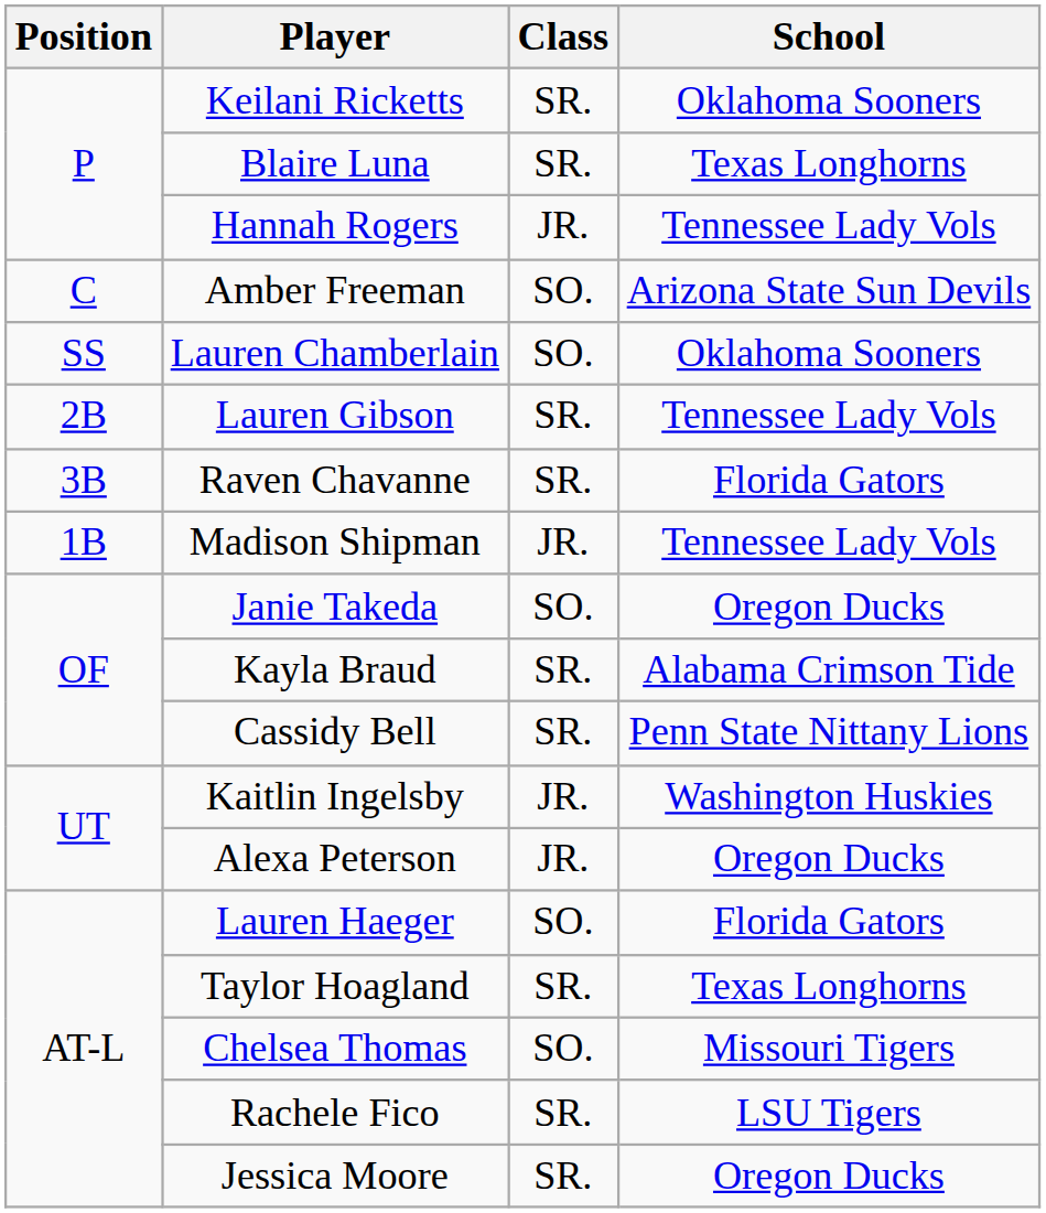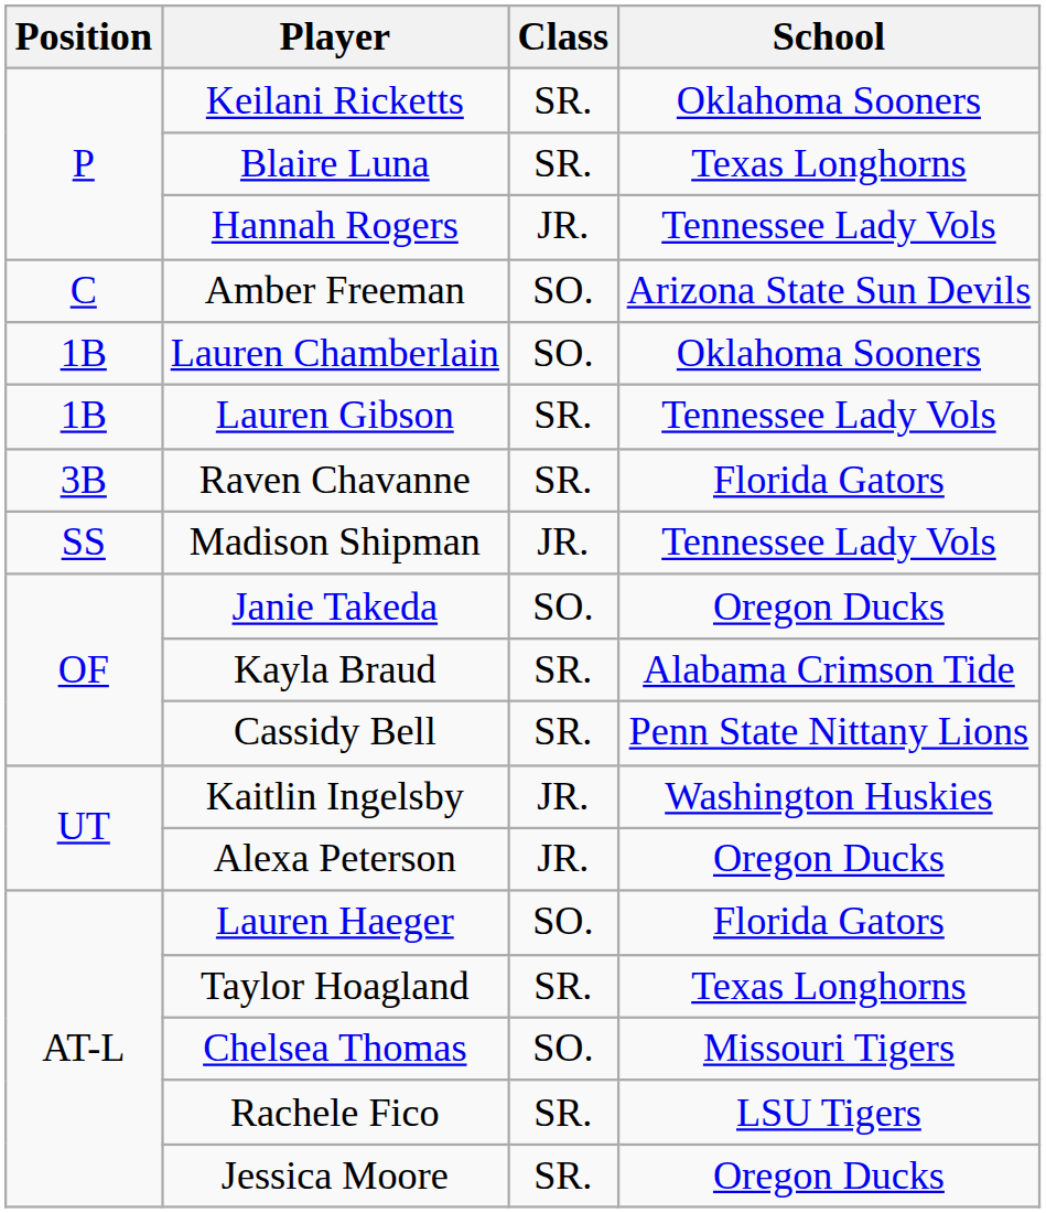Lauren Chamberlain | Position: SS -> 1B
Lauren Gibson | Position: 2B -> 1B
Madison Shipman | Position: 1B -> SS
